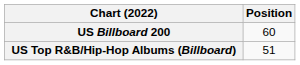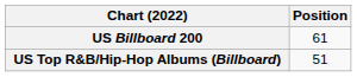US Billboard 200 | Position: 60 -> 61
